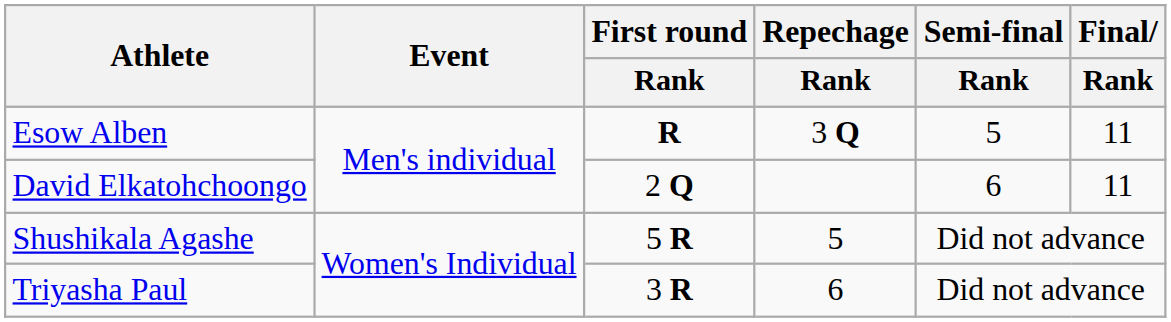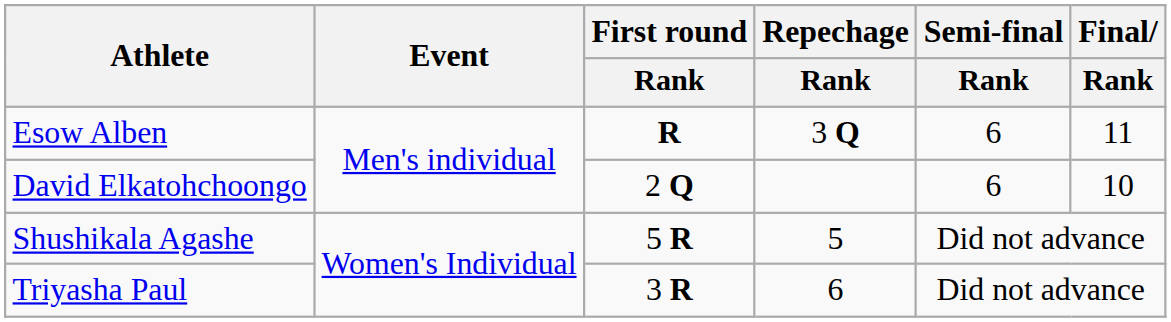Esow Alben | Semi-final / Rank: 5 -> 6
David Elkatohchoongo | Final / Rank: 11 -> 10
